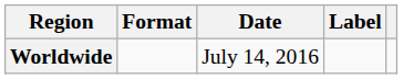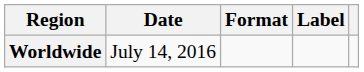columns swapped: Date <-> Format
